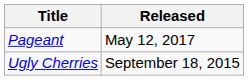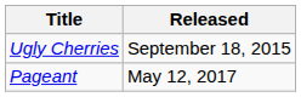rows swapped: Ugly Cherries <-> Pageant
